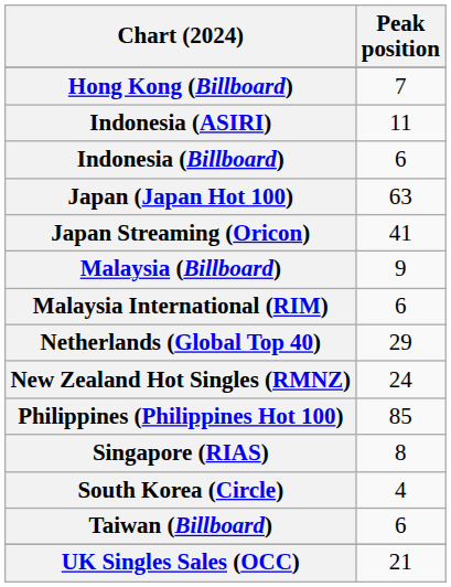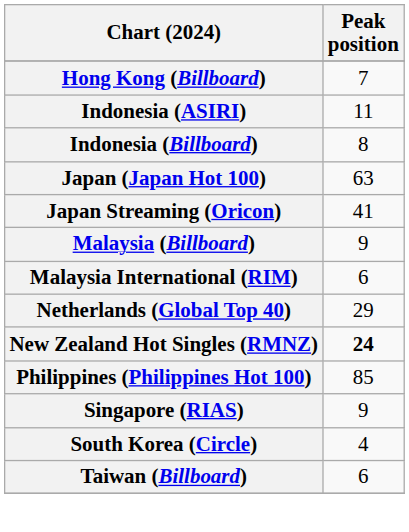Indonesia (Billboard) | Peak position: 6 -> 8
New Zealand Hot Singles (RMNZ) | Peak position: normal -> bold
Singapore (RIAS) | Peak position: 8 -> 9
- row: UK Singles Sales (OCC) | 21
